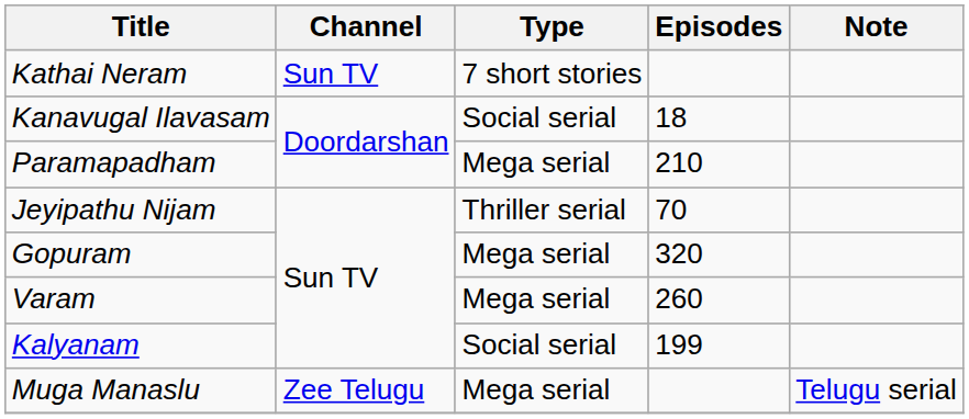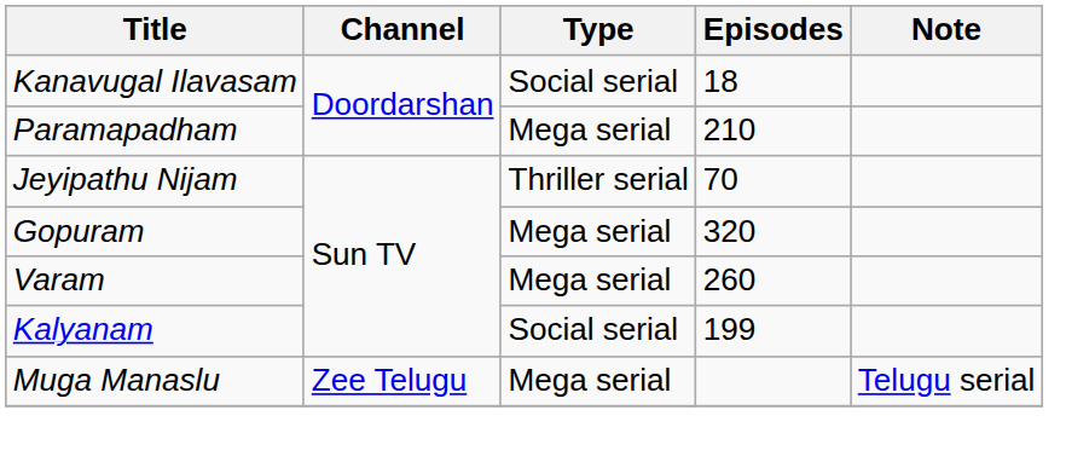- row: Kathai Neram | Sun TV | 7 short stories
